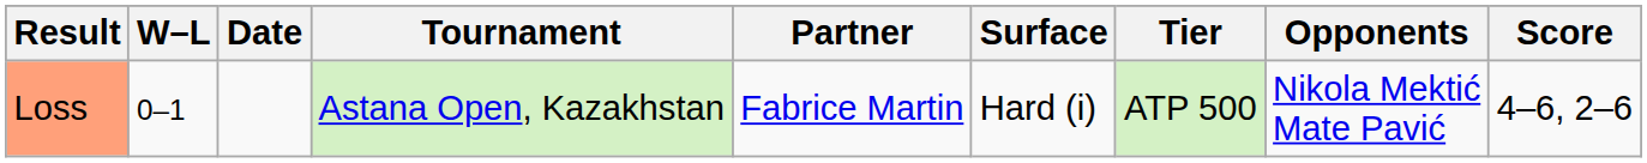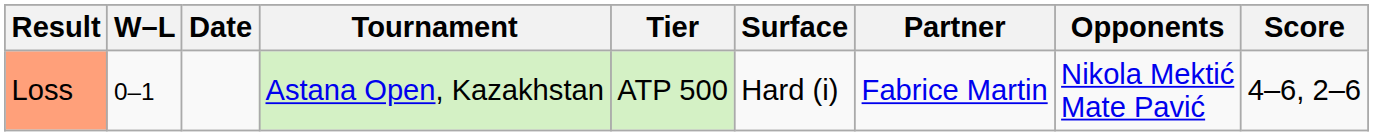columns swapped: Tier <-> Partner
